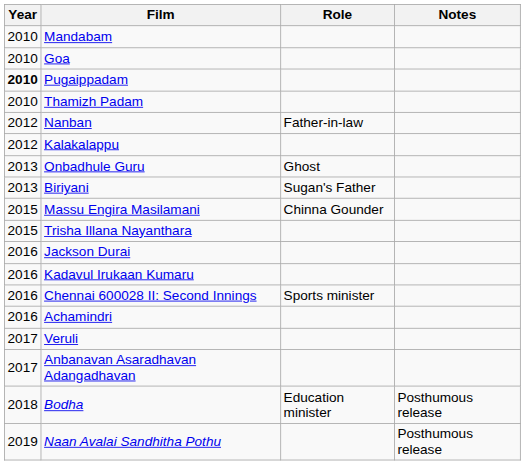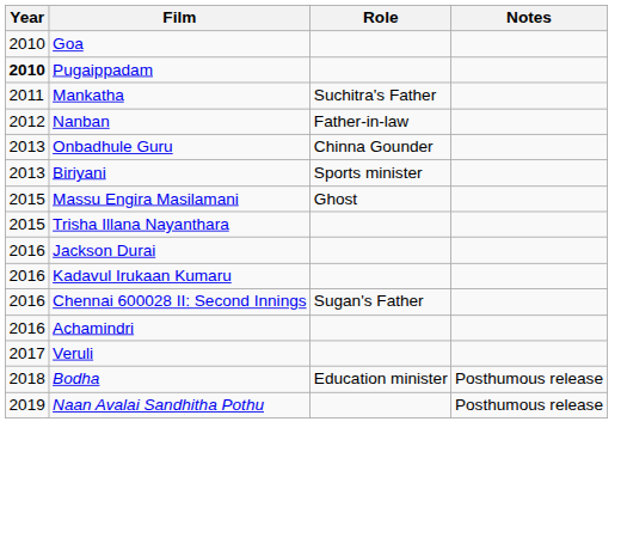- row: 2010 | Mandabam
- row: 2010 | Thamizh Padam
+ row: 2011 | Mankatha | Suchitra's Father
- row: 2012 | Kalakalappu
Onbadhule Guru | Role: Ghost -> Chinna Gounder
Biriyani | Role: Sugan's Father -> Sports minister
Massu Engira Masilamani | Role: Chinna Gounder -> Ghost
Chennai 600028 II: Second Innings | Role: Sports minister -> Sugan's Father
- row: 2017 | Anbanavan Asaradhavan Adangadhavan
